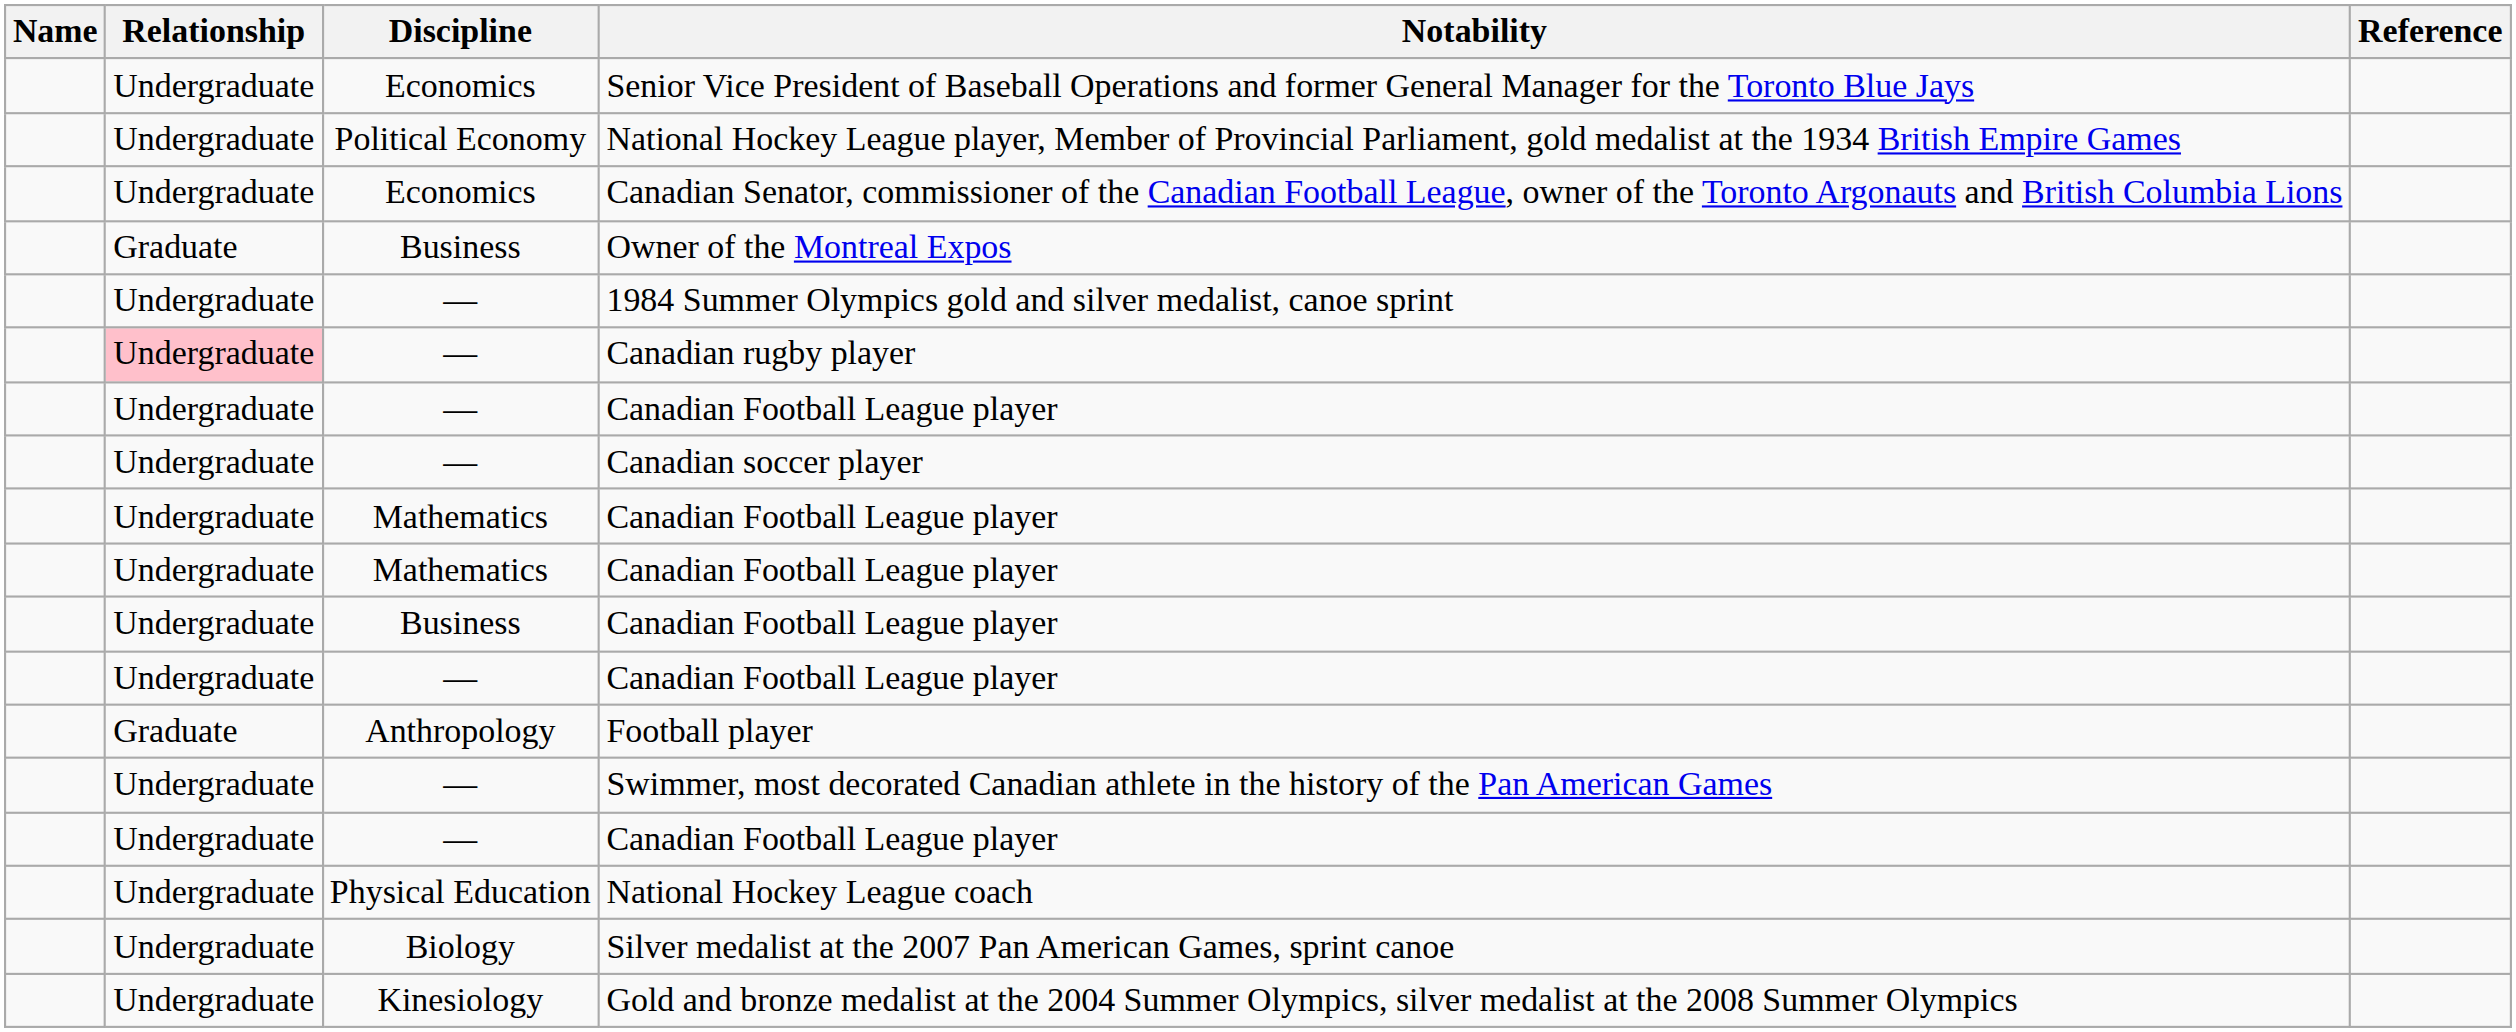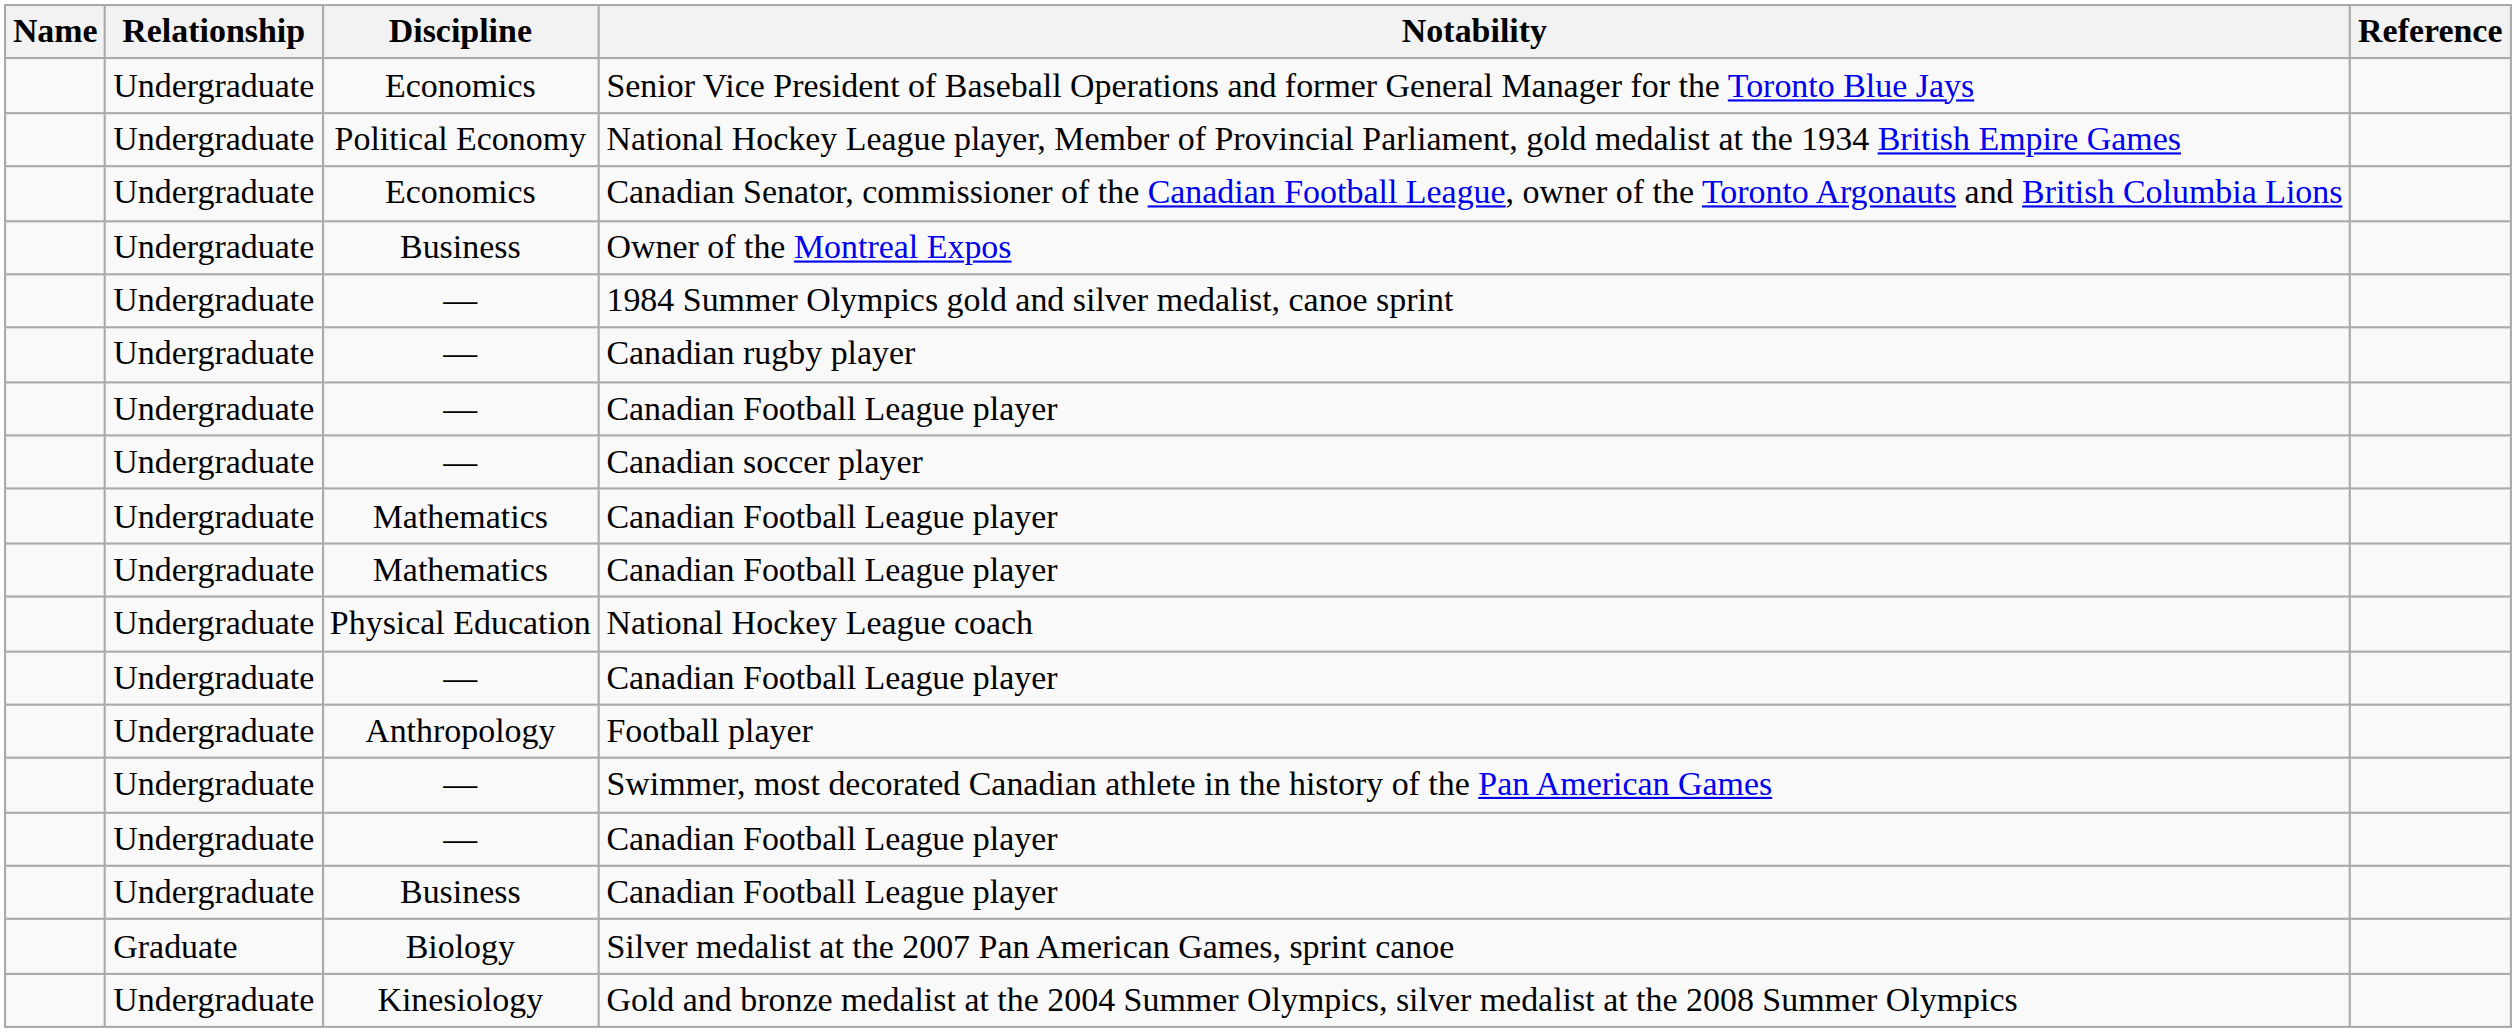Owner of the Montreal Expos | Relationship: Graduate -> Undergraduate
Canadian rugby player | Relationship: pink background -> no background
rows swapped: Business / Canadian Football League player <-> National Hockey League coach
Football player | Relationship: Graduate -> Undergraduate
Silver medalist at the 2007 Pan American Games, sprint canoe | Relationship: Undergraduate -> Graduate
